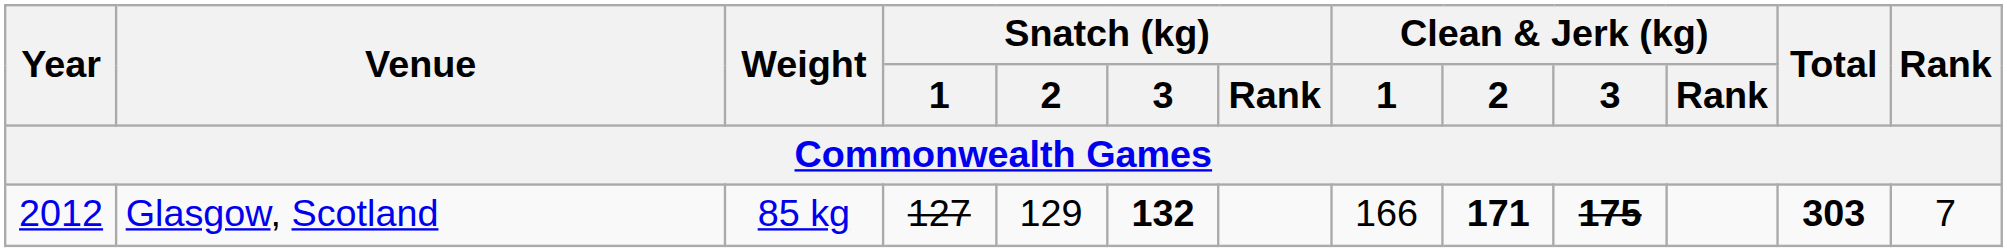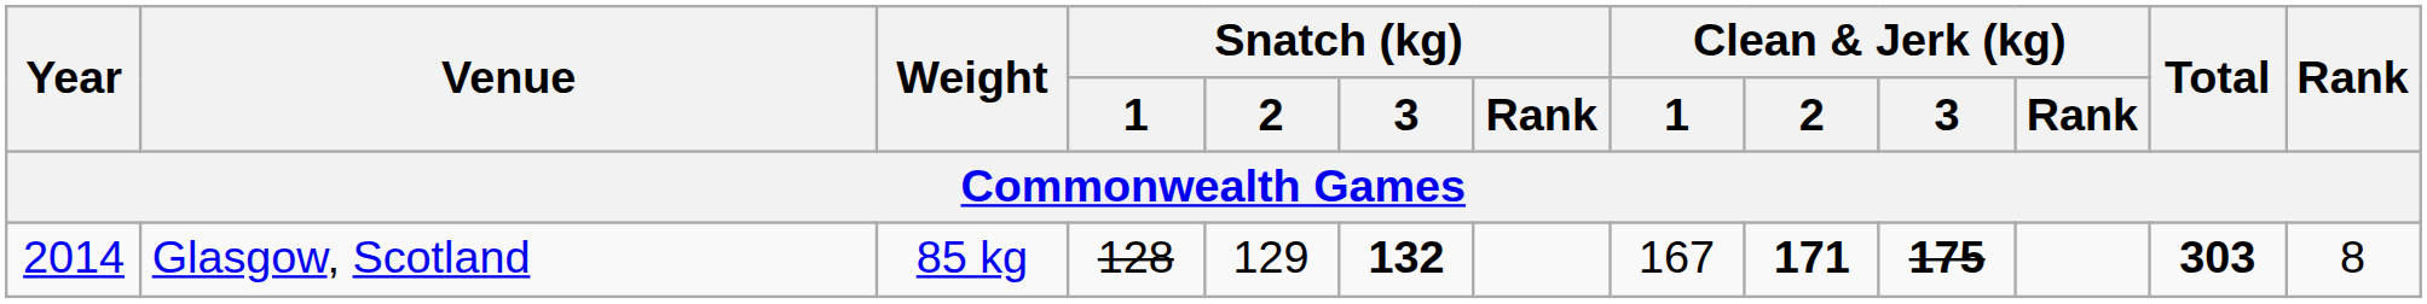Glasgow, Scotland | Year: 2012 -> 2014
Glasgow, Scotland | Snatch (kg) / 1: 127 -> 128
Glasgow, Scotland | Clean & Jerk (kg) / 1: 166 -> 167
Glasgow, Scotland | Rank: 7 -> 8
